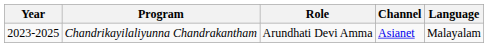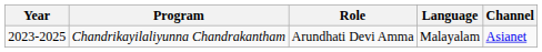columns swapped: Channel <-> Language
